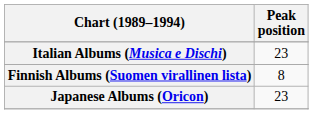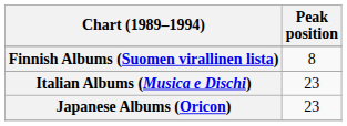rows swapped: Finnish Albums (Suomen virallinen lista) <-> Italian Albums (Musica e Dischi)
